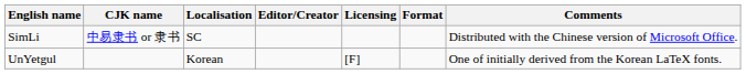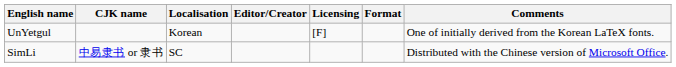rows swapped: SimLi <-> UnYetgul
